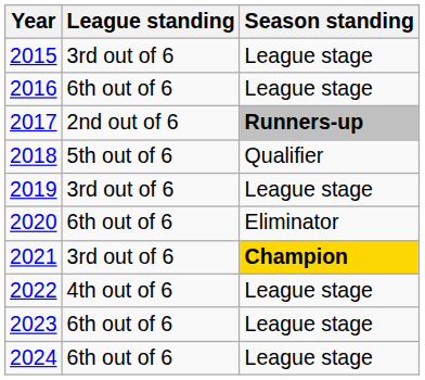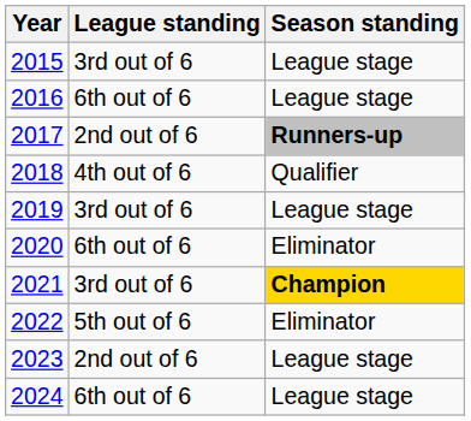2018 | League standing: 5th out of 6 -> 4th out of 6
2022 | League standing: 4th out of 6 -> 5th out of 6
2022 | Season standing: League stage -> Eliminator
2023 | League standing: 6th out of 6 -> 2nd out of 6
